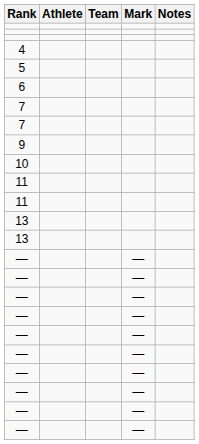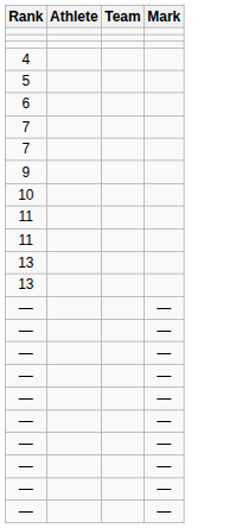- column: Notes
